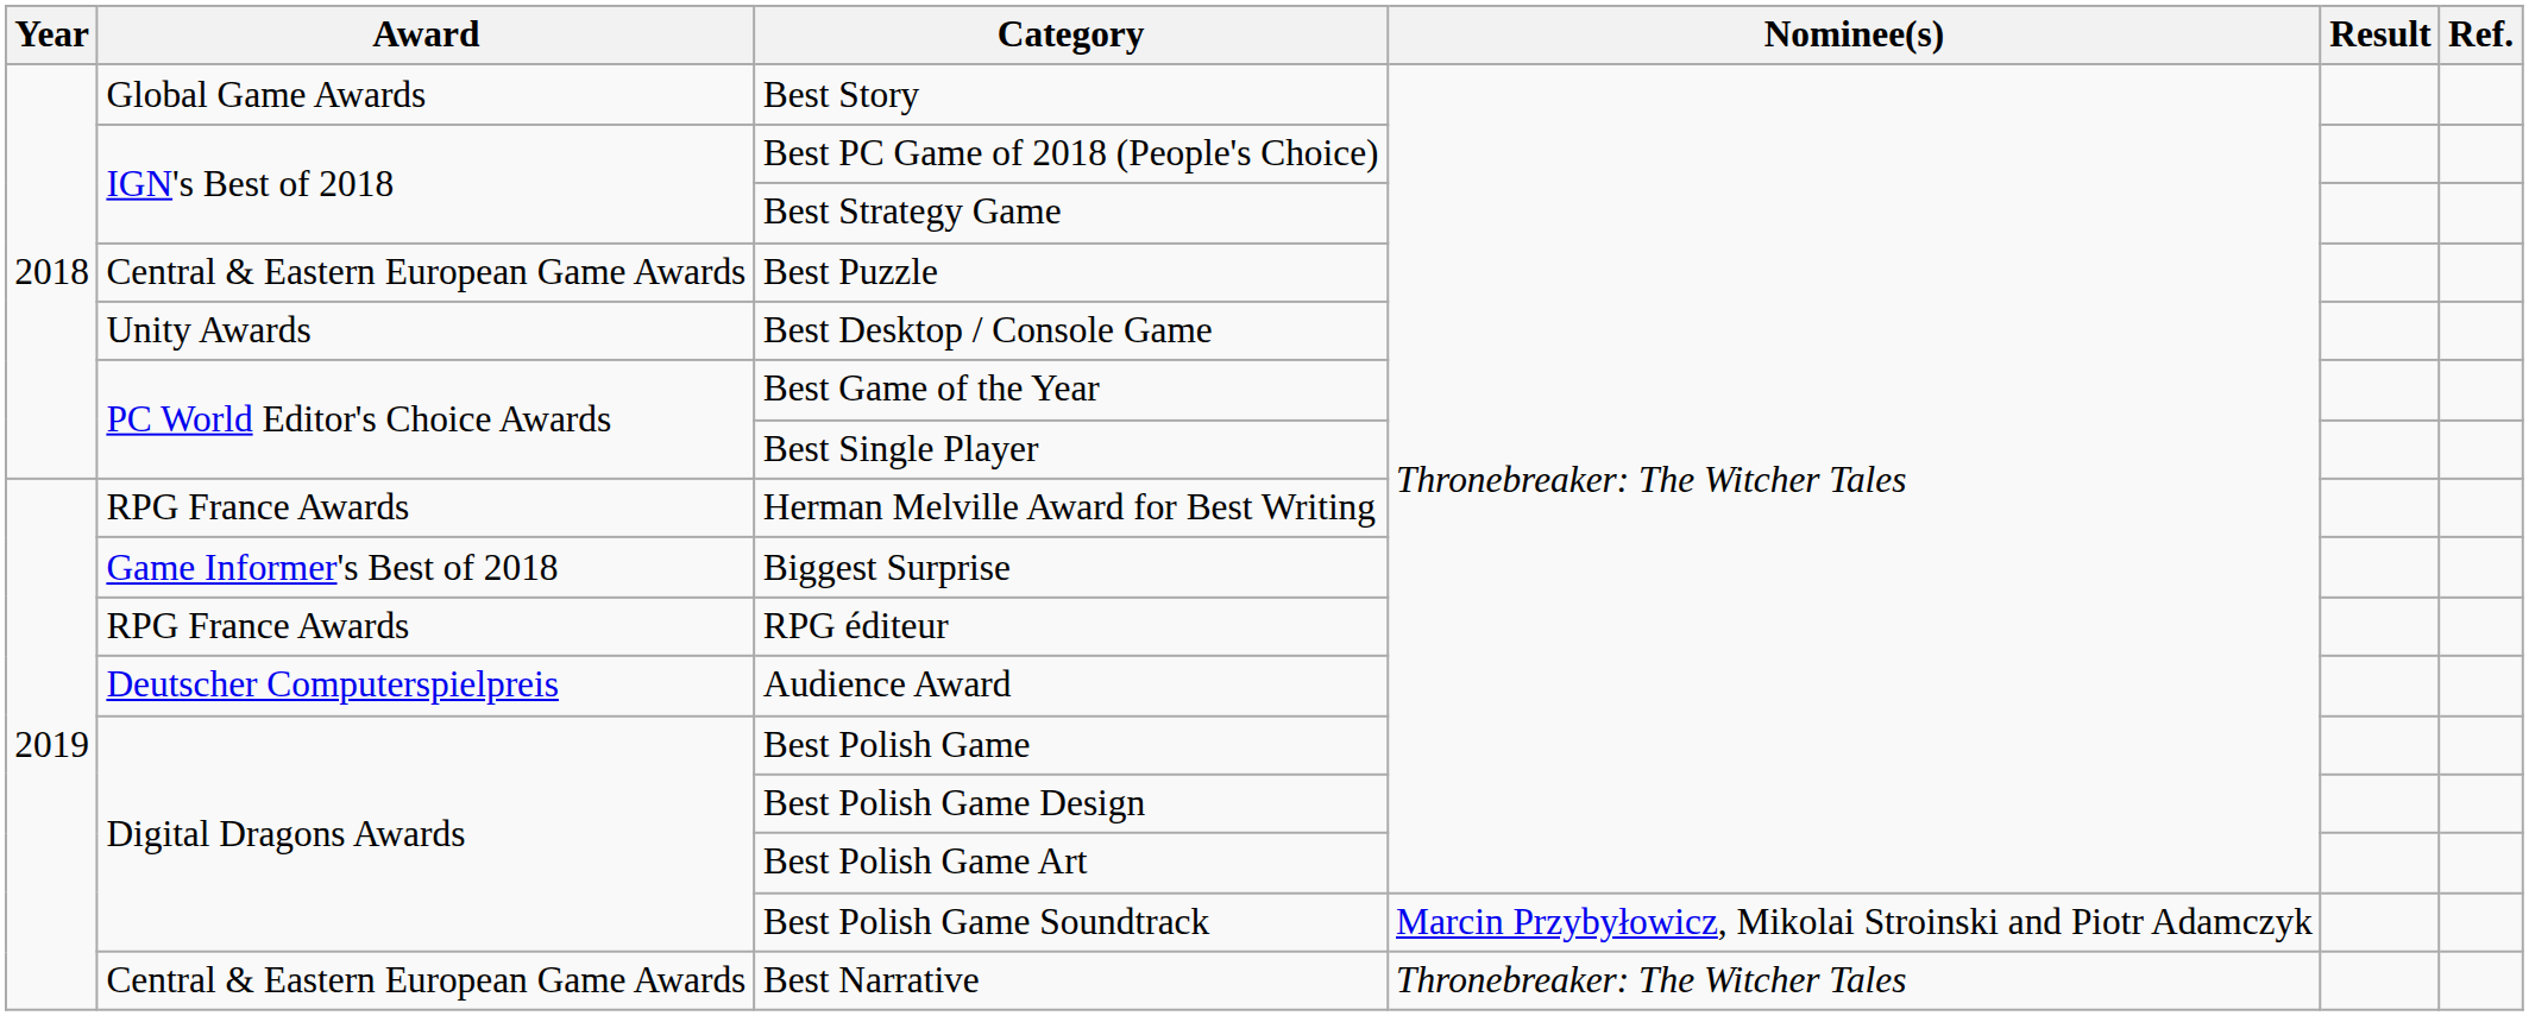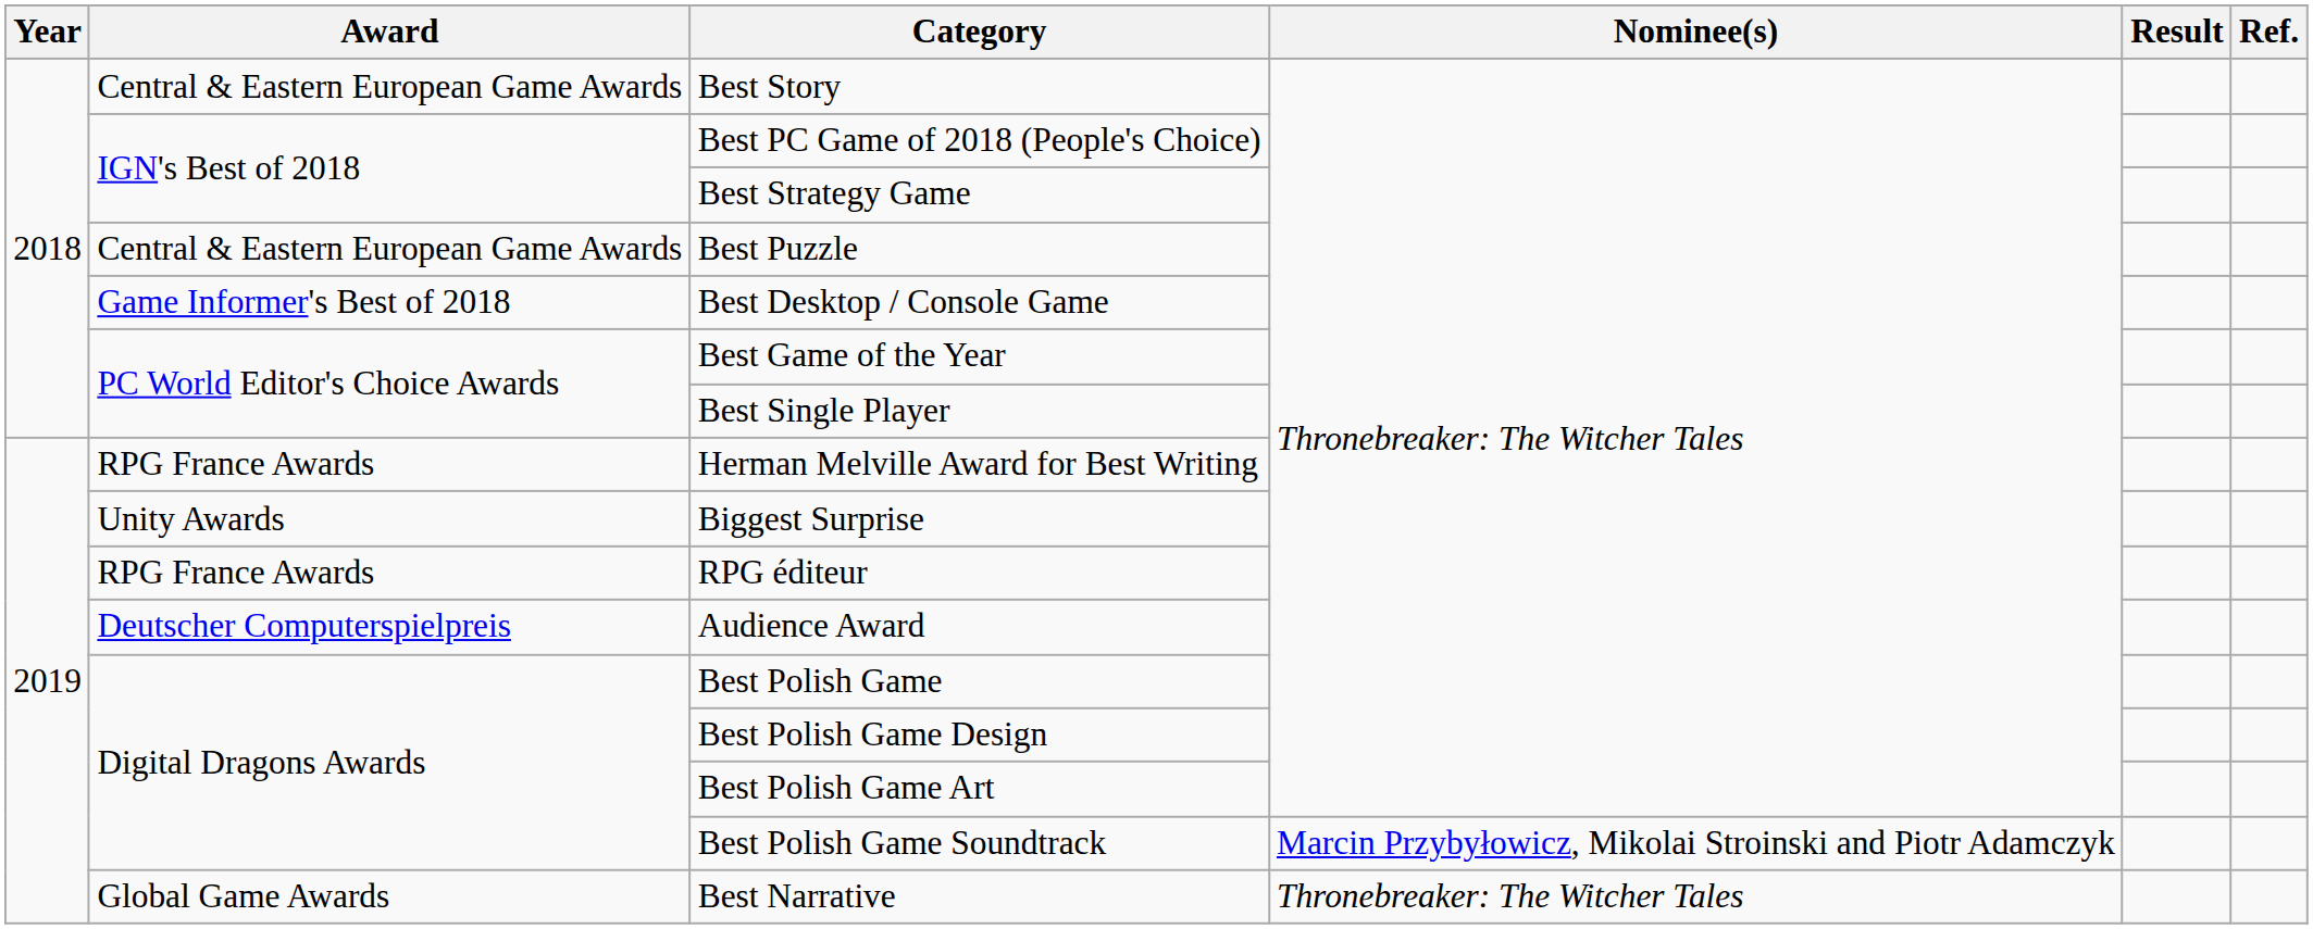Best Story | Award: Global Game Awards -> Central & Eastern European Game Awards
Best Desktop / Console Game | Award: Unity Awards -> Game Informer's Best of 2018
Biggest Surprise | Award: Game Informer's Best of 2018 -> Unity Awards
Best Narrative | Award: Central & Eastern European Game Awards -> Global Game Awards
